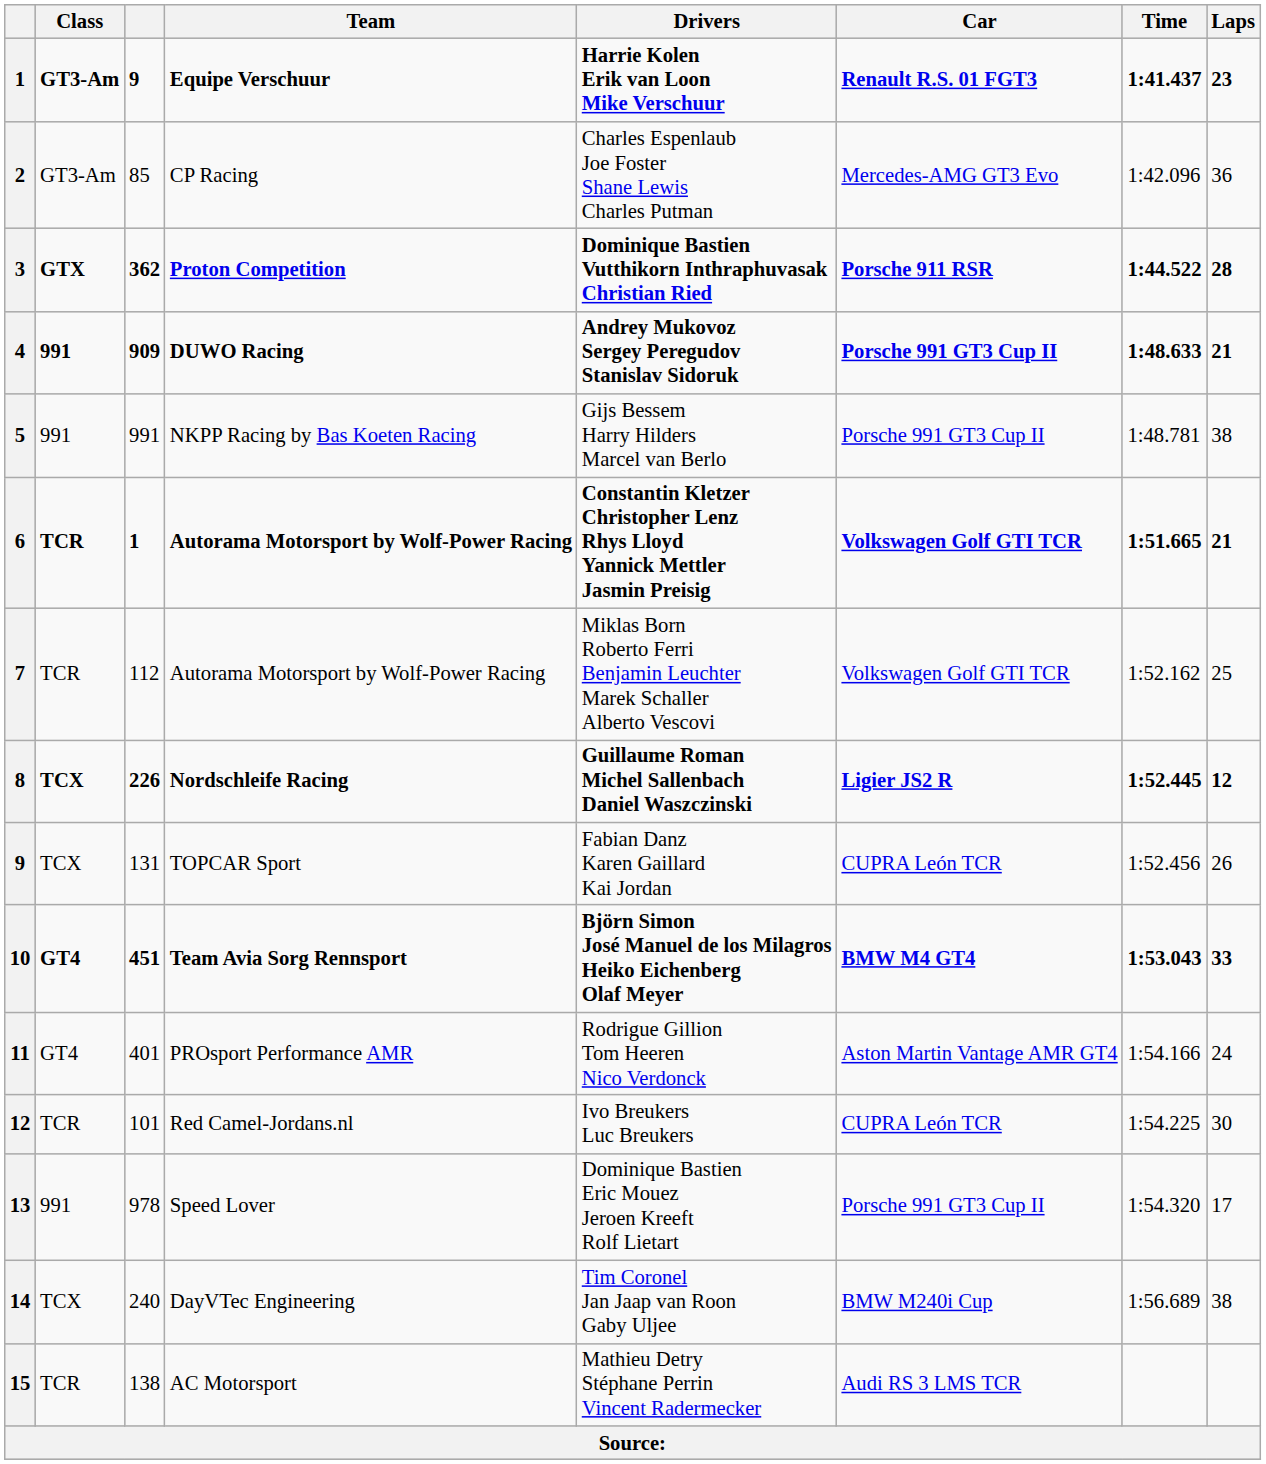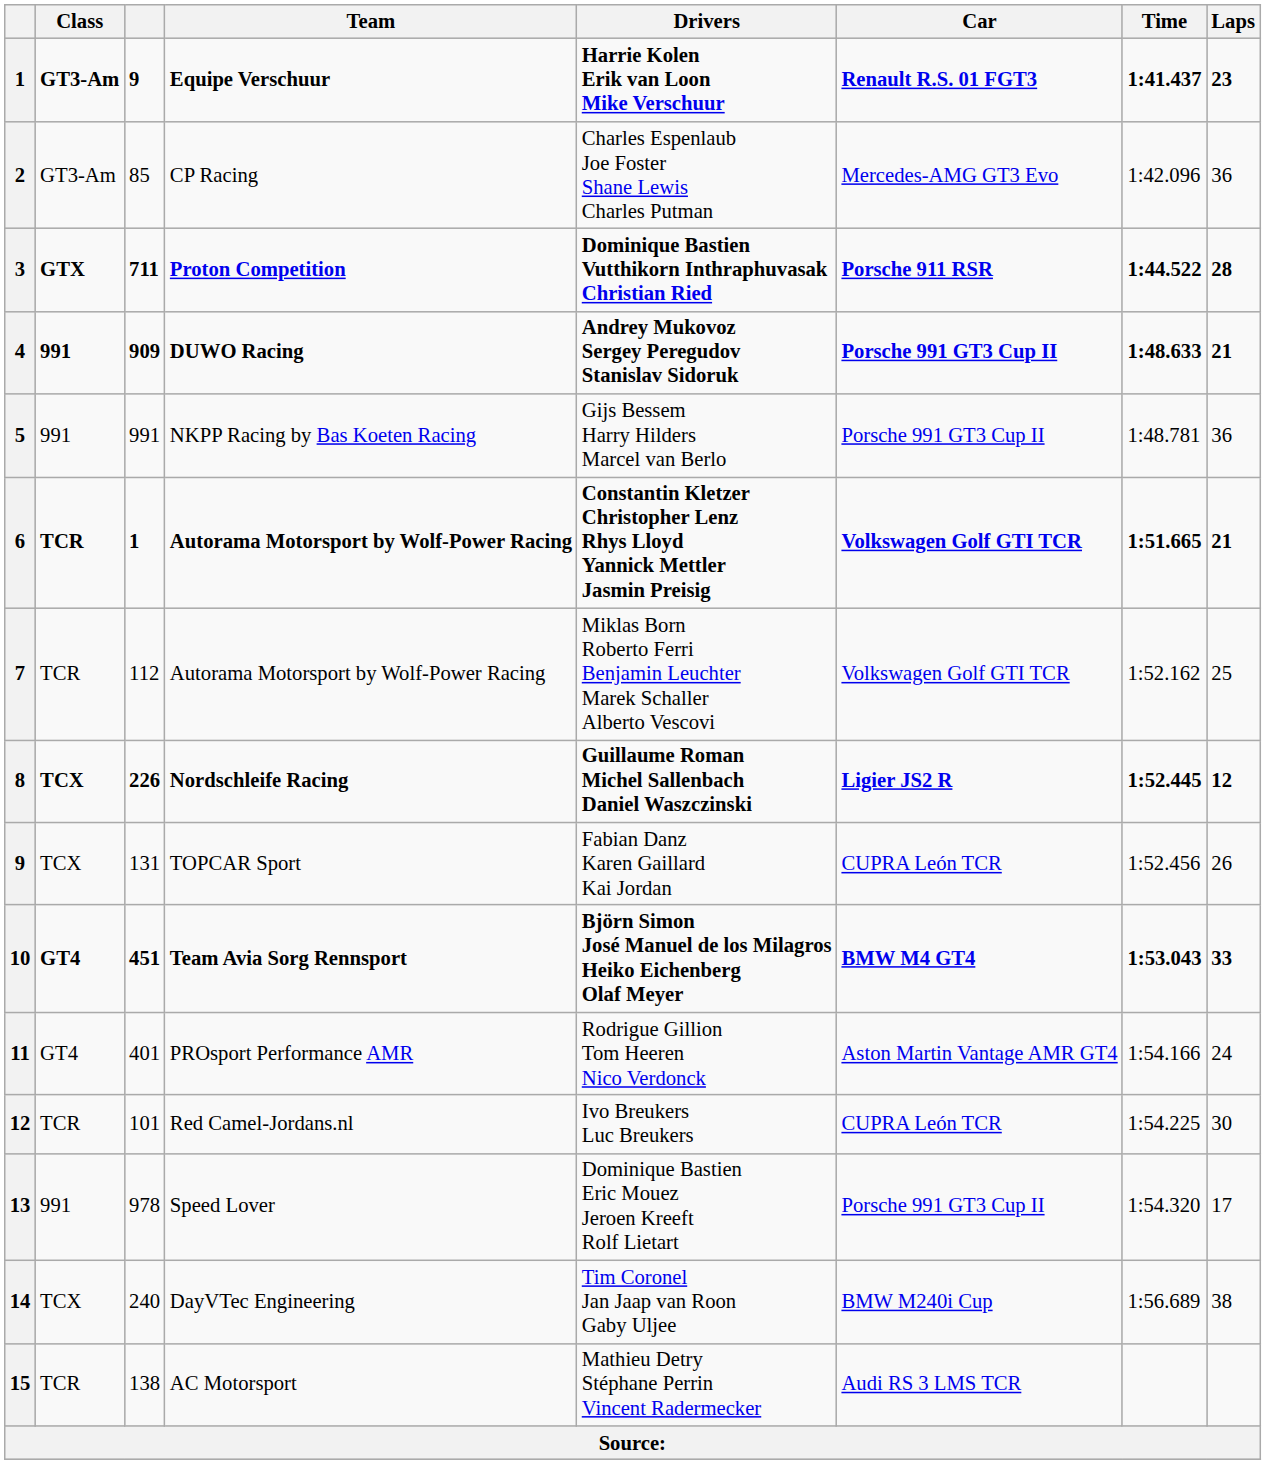Proton Competition | column 3: 362 -> 711
NKPP Racing by Bas Koeten Racing | Laps: 38 -> 36
